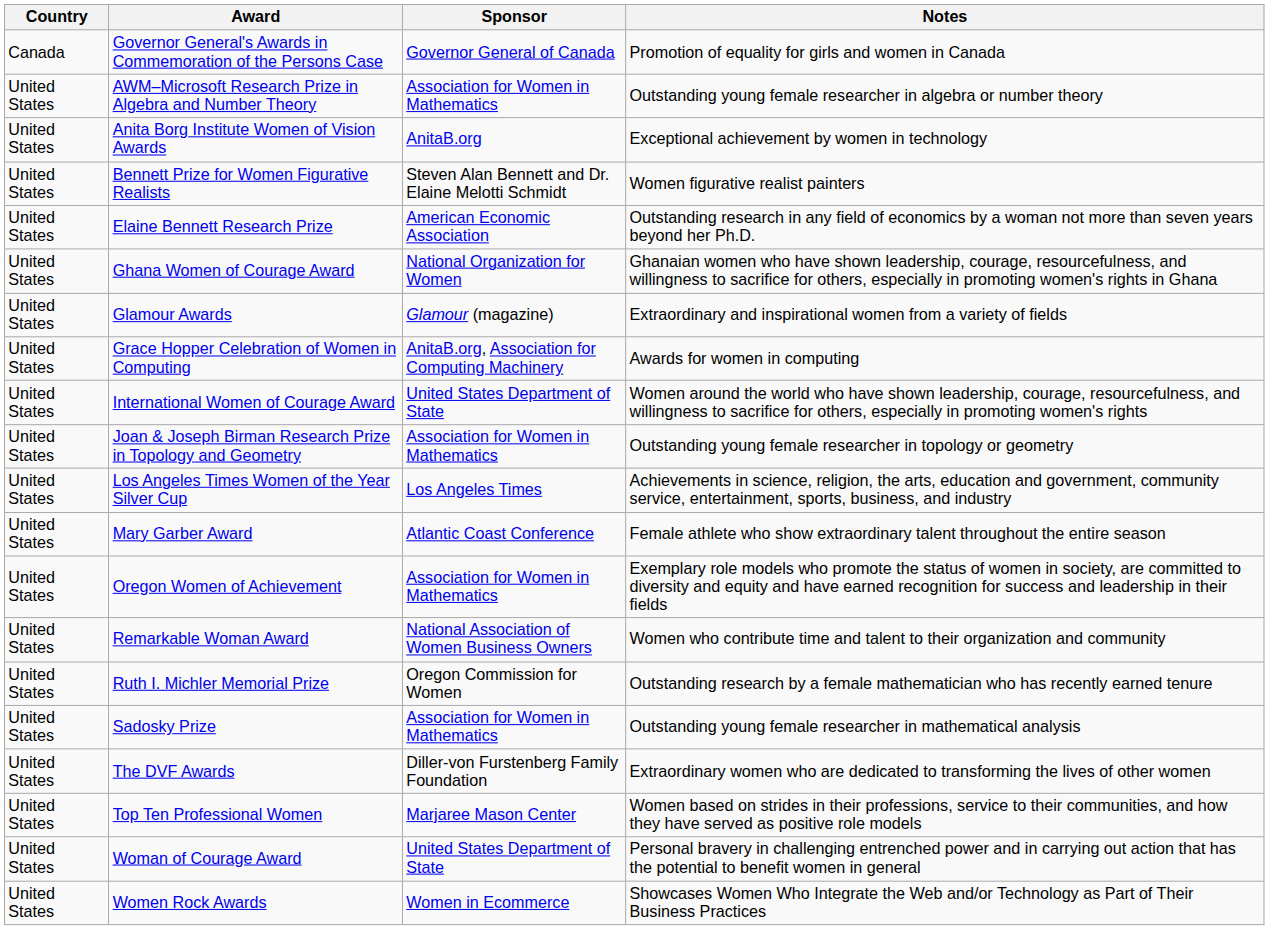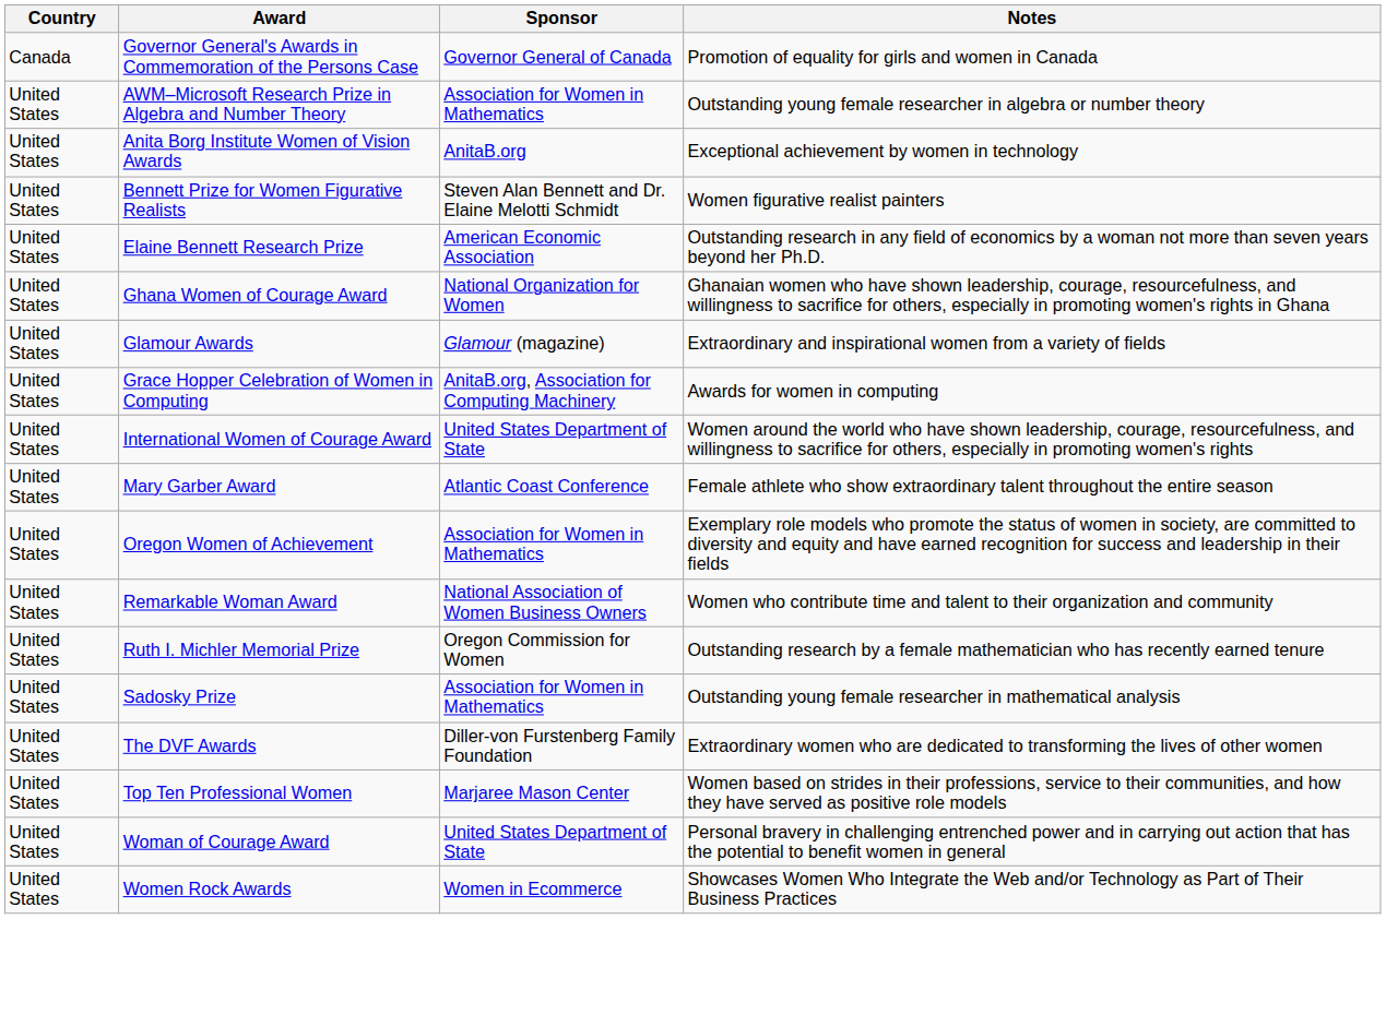- row: United States | Joan & Joseph Birman Research Prize in Topology and Geometry | Association for Women in Mathematics | Outstanding young female researcher in topology or geometry
- row: United States | Los Angeles Times Women of the Year Silver Cup | Los Angeles Times | Achievements in science, religion, the arts, education and government, community service, entertainment, sports, business, and industry
